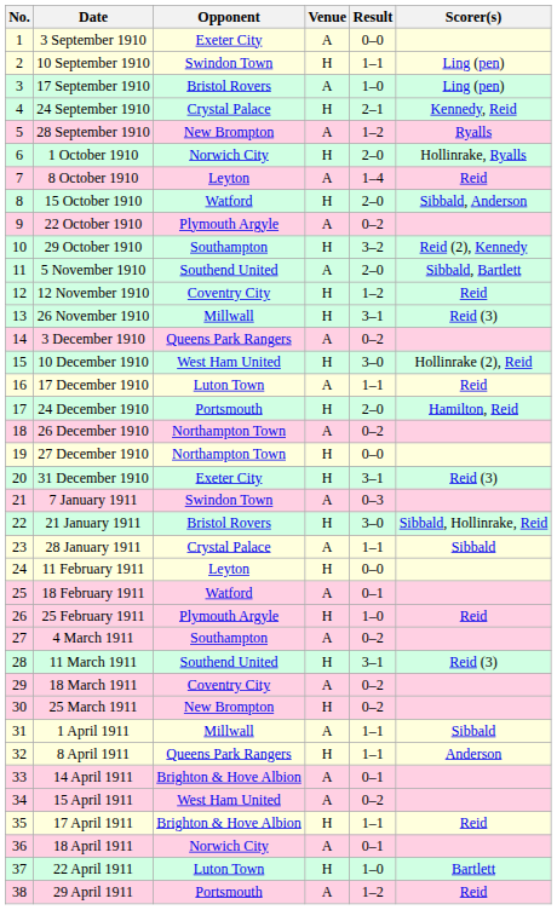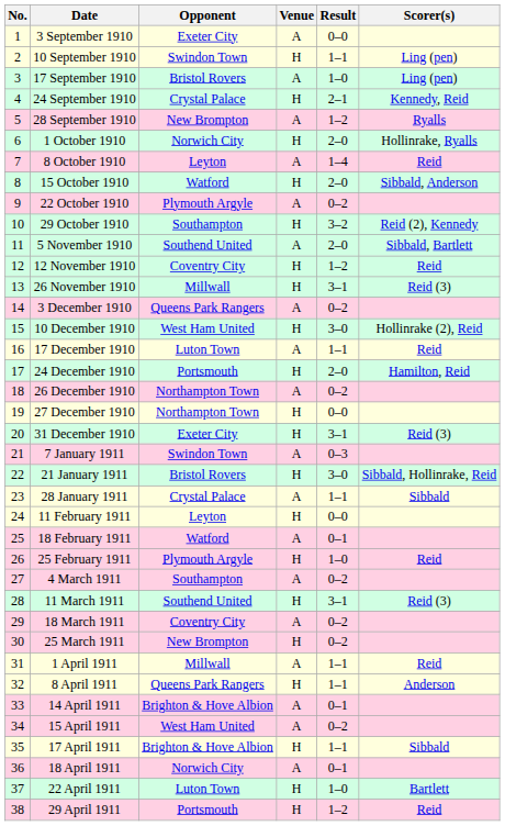1 April 1911 | Scorer(s): Sibbald -> Reid
17 April 1911 | Scorer(s): Reid -> Sibbald
29 April 1911 | Venue: A -> H
